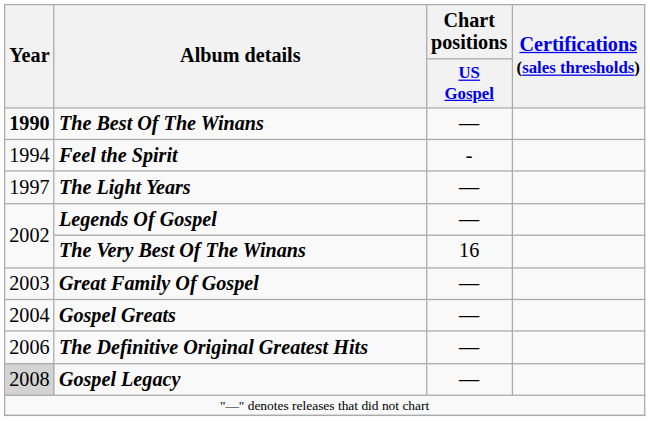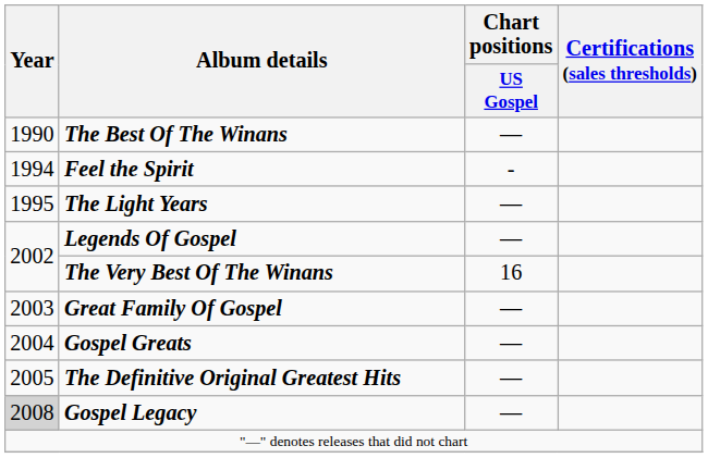The Best Of The Winans | Year: bold -> normal
The Light Years | Year: 1997 -> 1995
The Definitive Original Greatest Hits | Year: 2006 -> 2005
